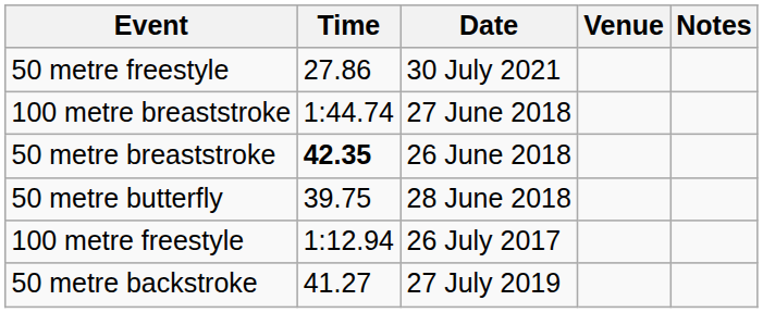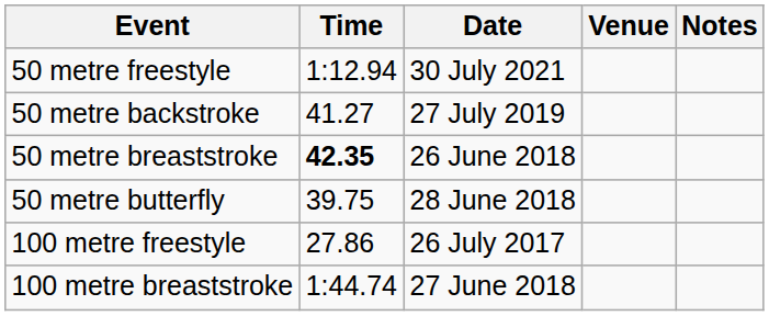50 metre freestyle | Time: 27.86 -> 1:12.94
rows swapped: 50 metre backstroke <-> 100 metre breaststroke
100 metre freestyle | Time: 1:12.94 -> 27.86
